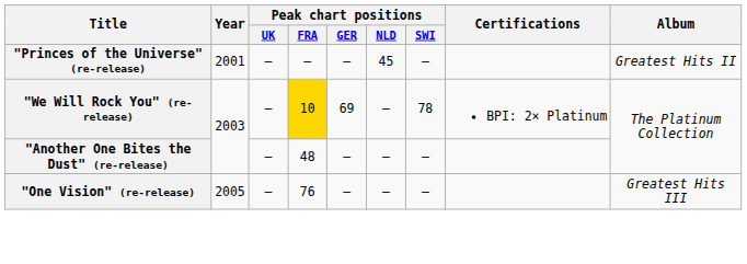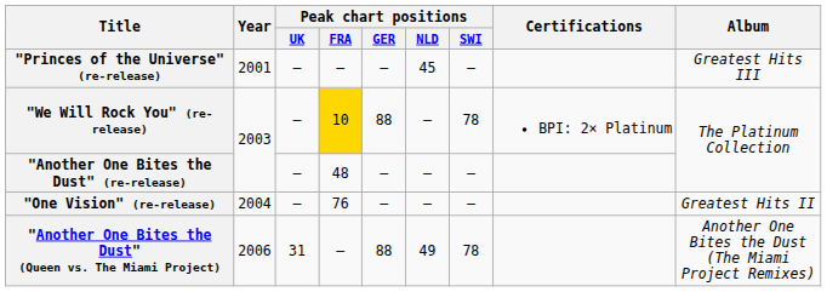"Princes of the Universe" (re-release) | Album: Greatest Hits II -> Greatest Hits III
"We Will Rock You" (re-release) | Peak chart positions / GER: 69 -> 88
"One Vision" (re-release) | Year: 2005 -> 2004
"One Vision" (re-release) | Album: Greatest Hits III -> Greatest Hits II
+ row: "Another One Bites the Dust" (Queen vs. The Miami Project) | 2006 | 31 | — | 88 | 49 | 78 | Another One Bites the Dust (The Miami Project Remixes)
